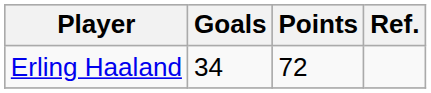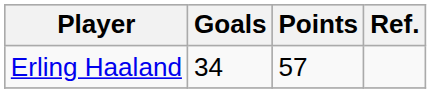Erling Haaland | Points: 72 -> 57
